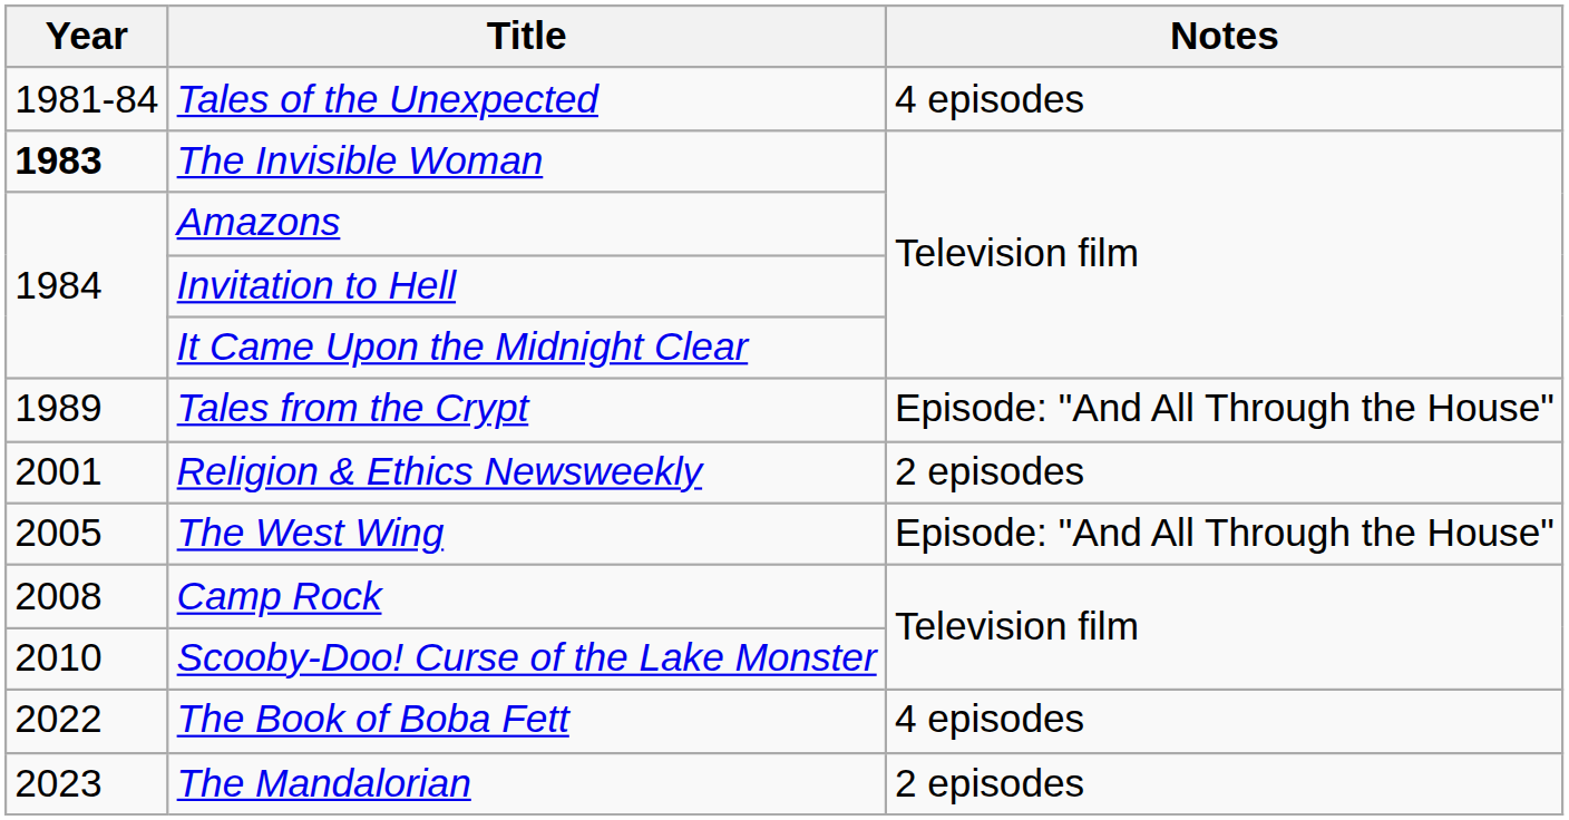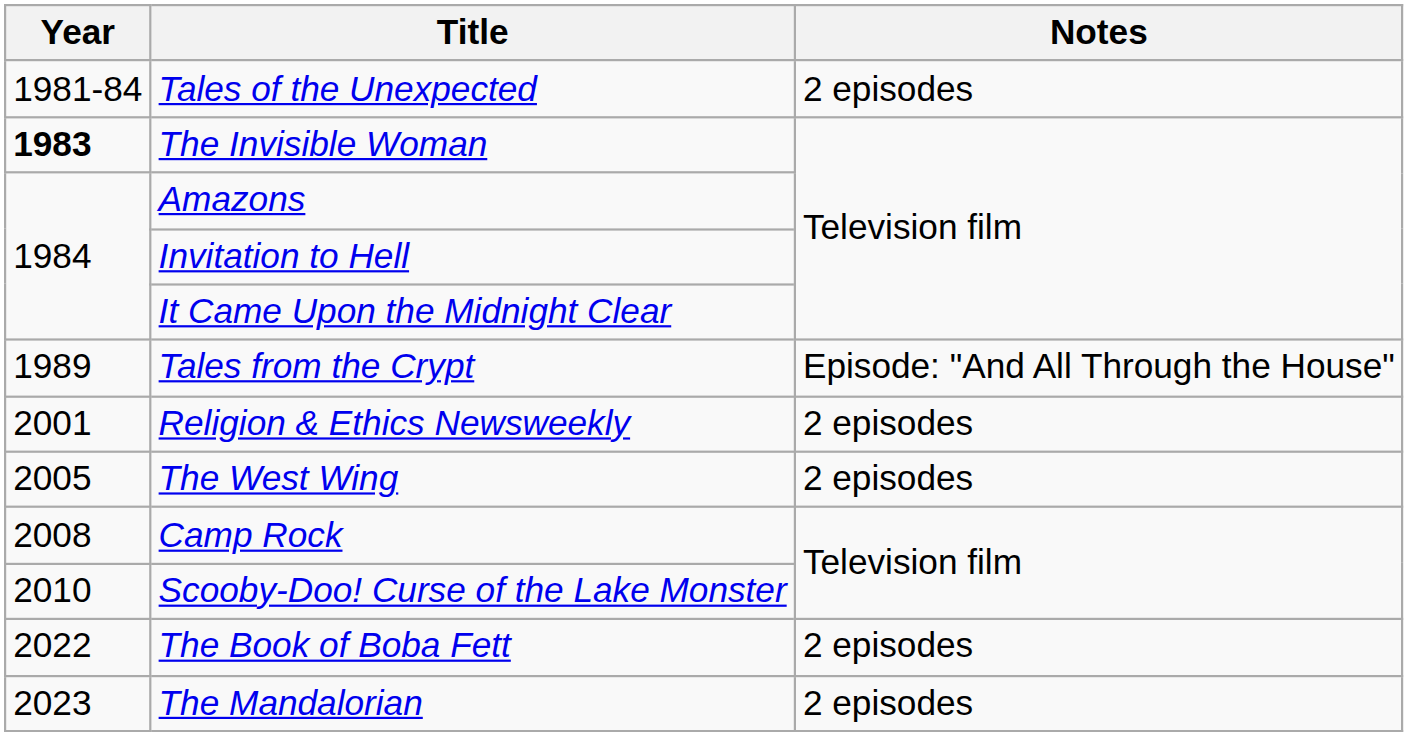Tales of the Unexpected | Notes: 4 episodes -> 2 episodes
The West Wing | Notes: Episode: "And All Through the House" -> 2 episodes
The Book of Boba Fett | Notes: 4 episodes -> 2 episodes
